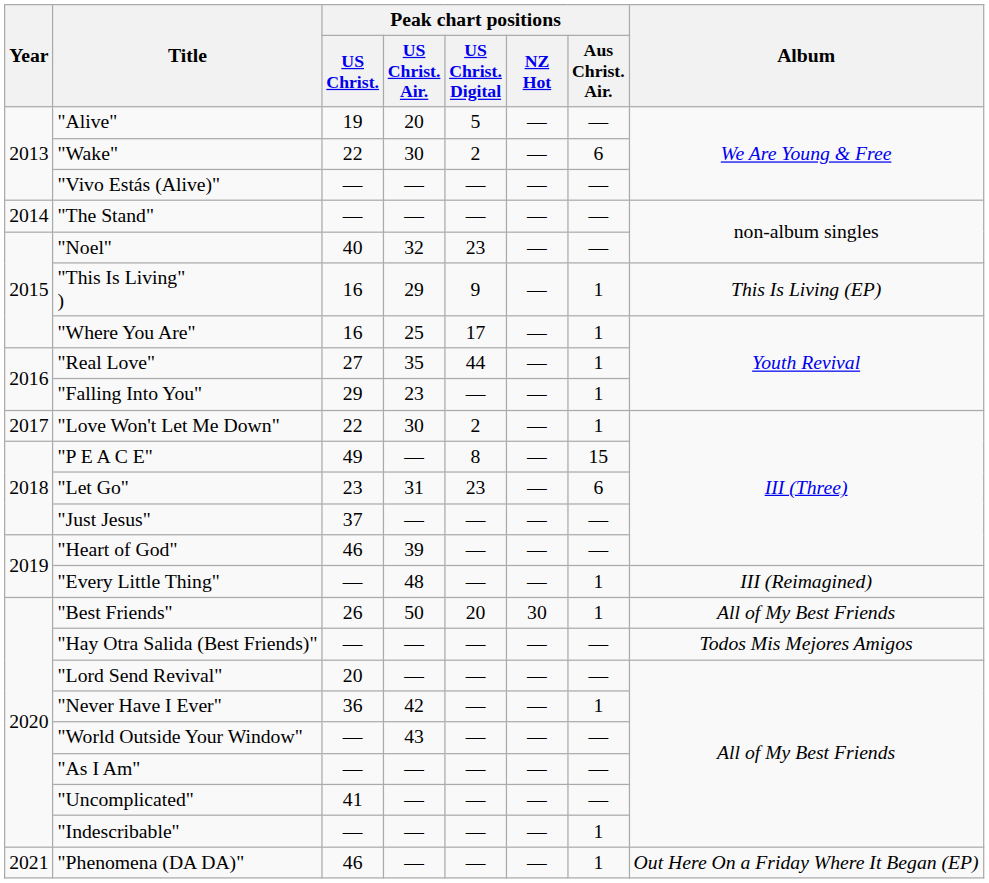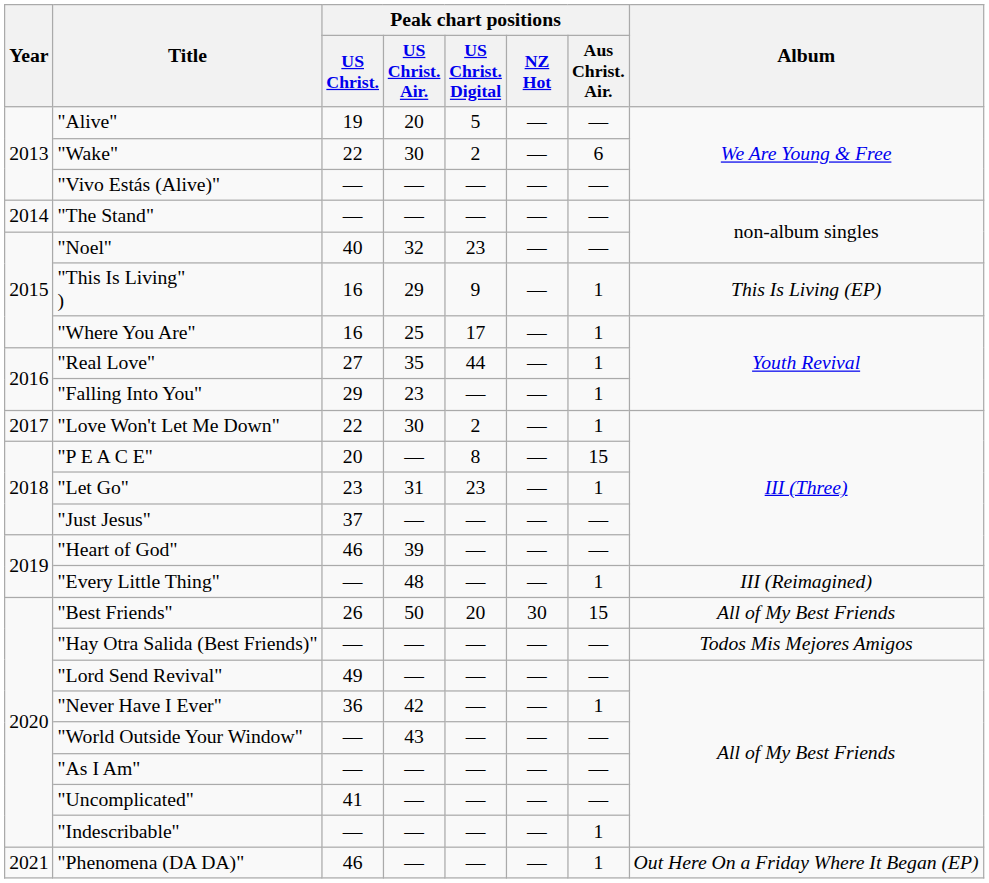"P E A C E" | Peak chart positions / US Christ.: 49 -> 20
"Let Go" | Peak chart positions / Aus Christ. Air.: 6 -> 1
"Best Friends" | Peak chart positions / Aus Christ. Air.: 1 -> 15
"Lord Send Revival" | Peak chart positions / US Christ.: 20 -> 49
